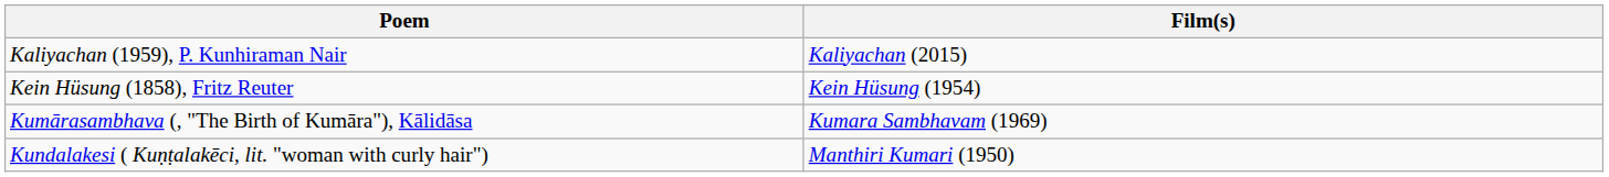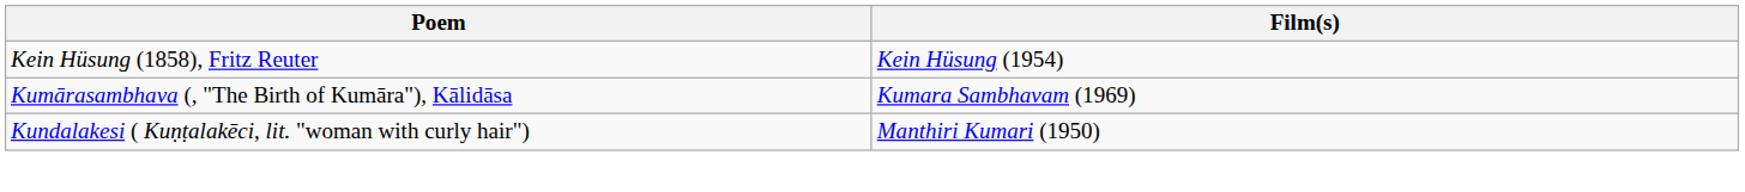- row: Kaliyachan (1959), P. Kunhiraman Nair | Kaliyachan (2015)
